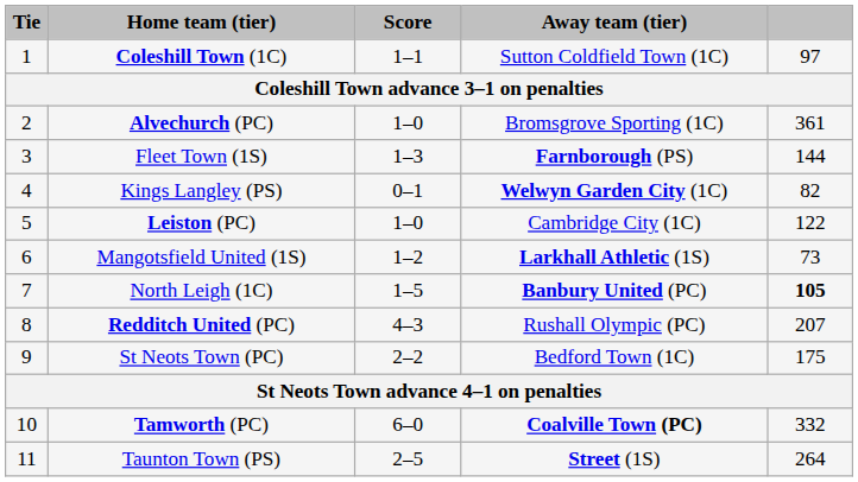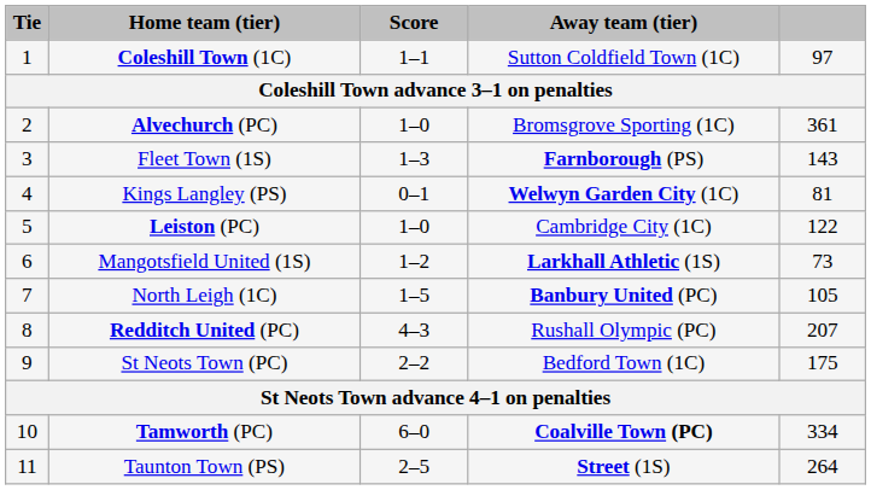Fleet Town (1S) | column 5: 144 -> 143
Kings Langley (PS) | column 5: 82 -> 81
North Leigh (1C) | column 5: bold -> normal
Tamworth (PC) | column 5: 332 -> 334
